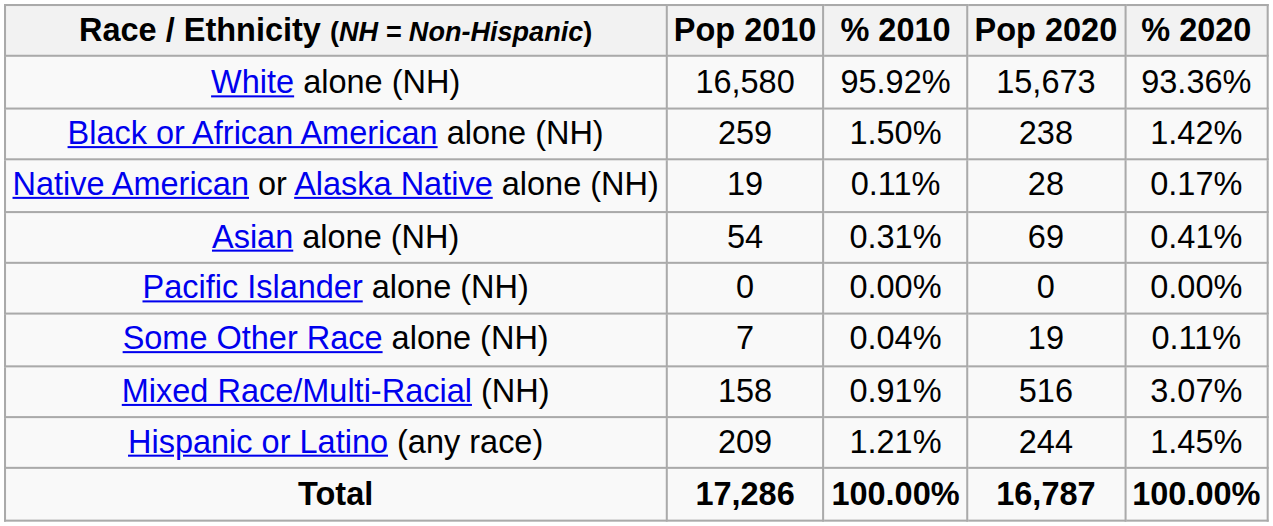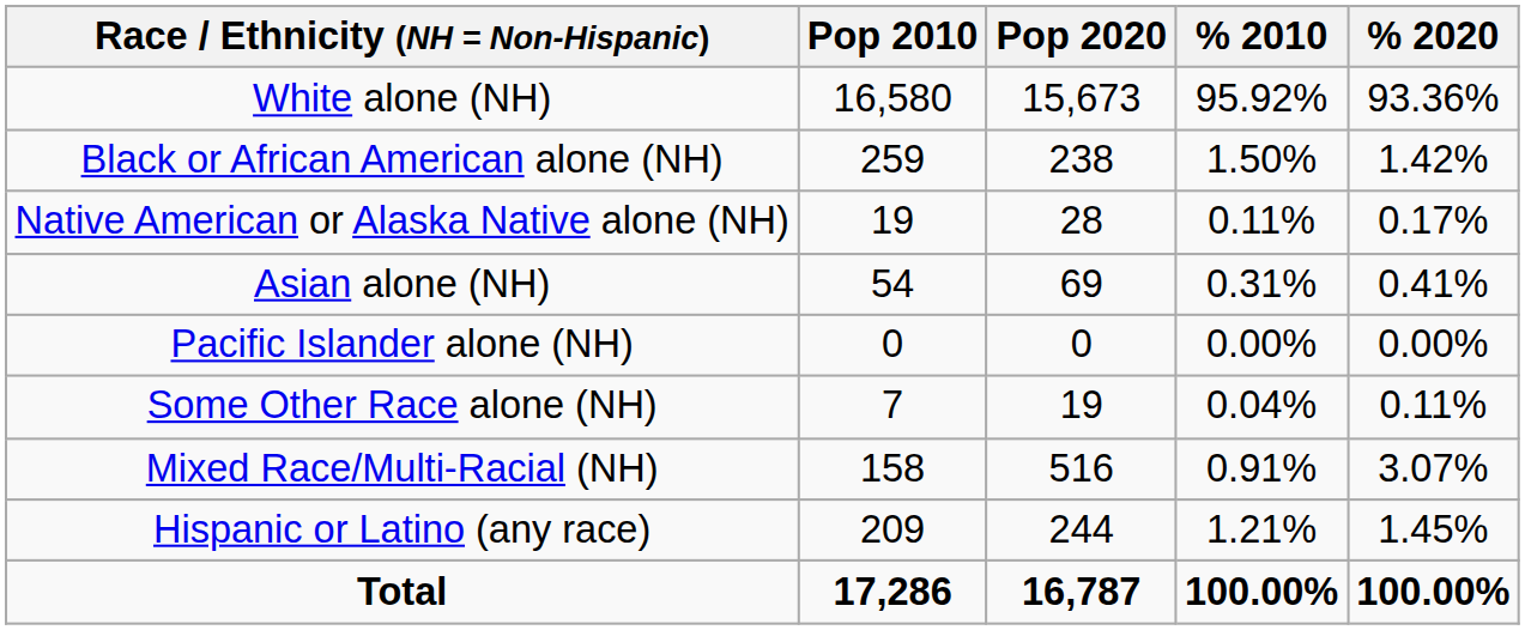columns swapped: Pop 2020 <-> % 2010
